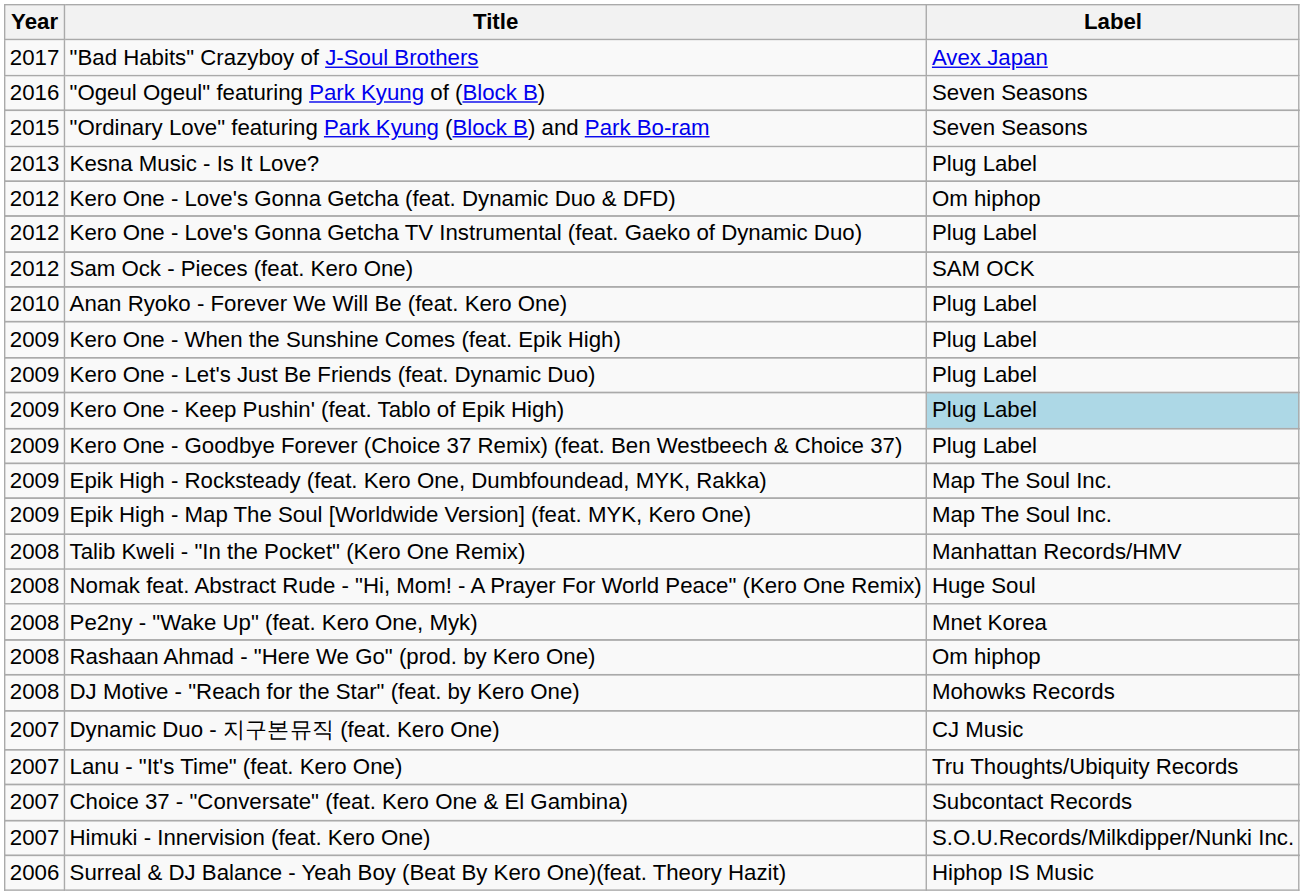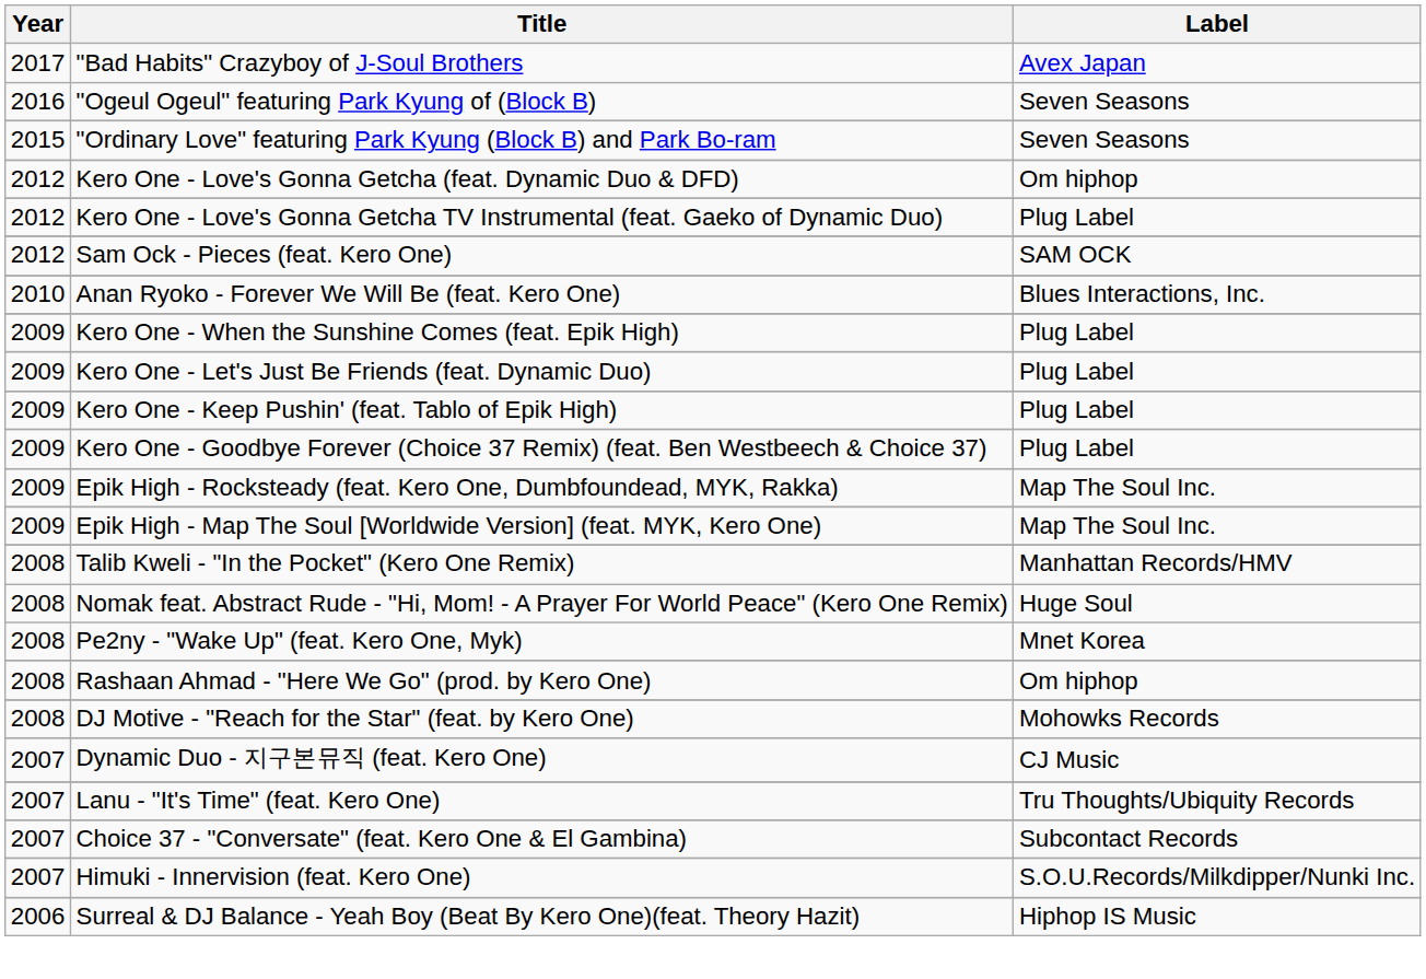- row: 2013 | Kesna Music - Is It Love? | Plug Label
Anan Ryoko - Forever We Will Be (feat. Kero One) | Label: Plug Label -> Blues Interactions, Inc.
Kero One - Keep Pushin' (feat. Tablo of Epik High) | Label: lightblue background -> no background
